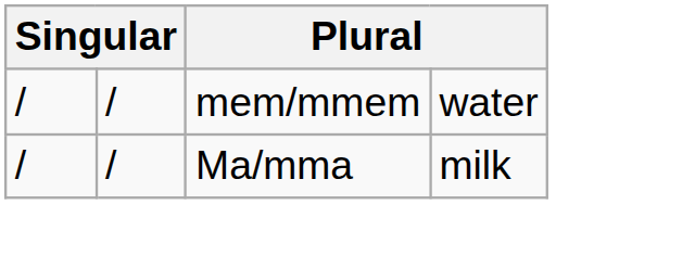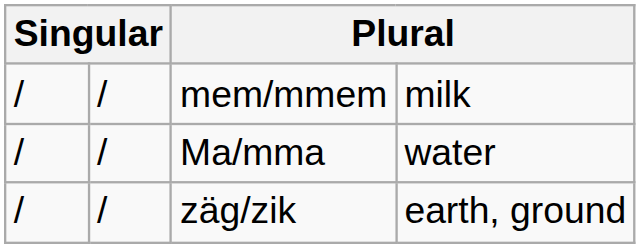mem/mmem | column 4: water -> milk
Ma/mma | column 4: milk -> water
+ row: / | / | zäg/zik | earth, ground
